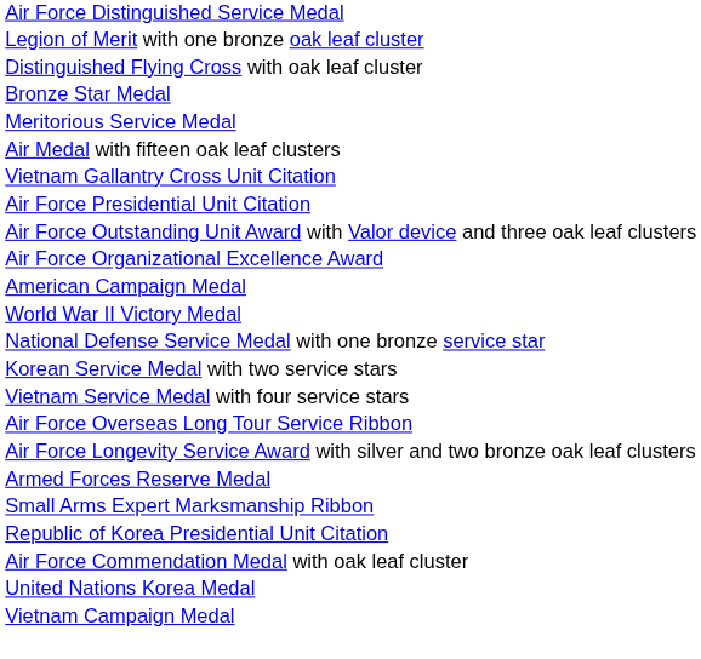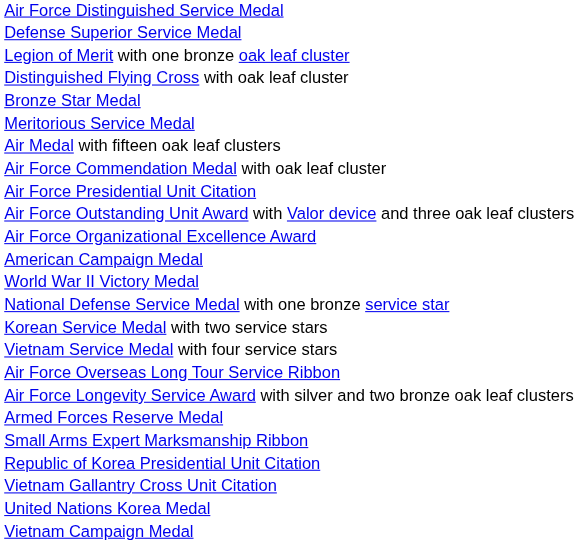+ row: Defense Superior Service Medal
rows swapped: Air Force Commendation Medal with oak leaf cluster <-> Vietnam Gallantry Cross Unit Citation
